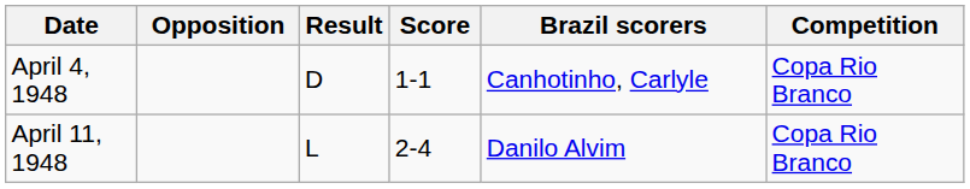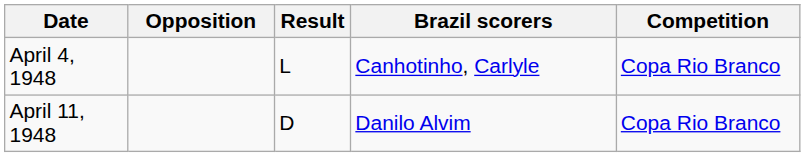- column: Score | 1-1 | 2-4
April 4, 1948 | Result: D -> L
April 11, 1948 | Result: L -> D
